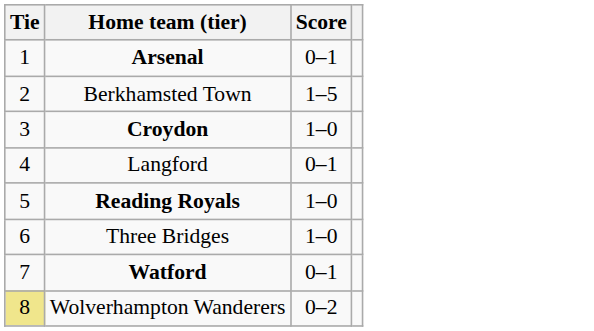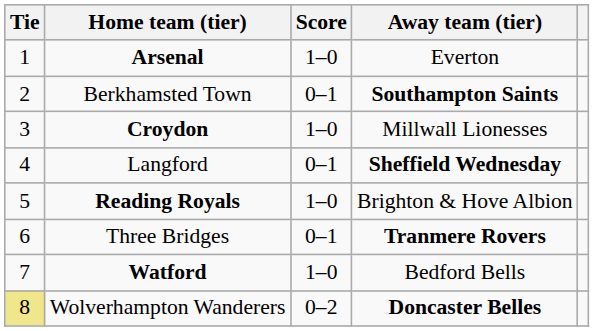+ column: Away team (tier) | Everton | Southampton Saints | Millwall Lionesses | Sheffield Wednesday | Brighton & Hove Albion | Tranmere Rovers | Bedford Bells | Doncaster Belles
Arsenal | Score: 0–1 -> 1–0
Berkhamsted Town | Score: 1–5 -> 0–1
Three Bridges | Score: 1–0 -> 0–1
Watford | Score: 0–1 -> 1–0
